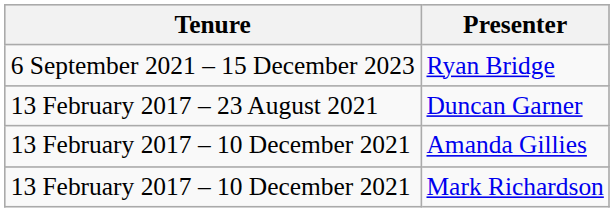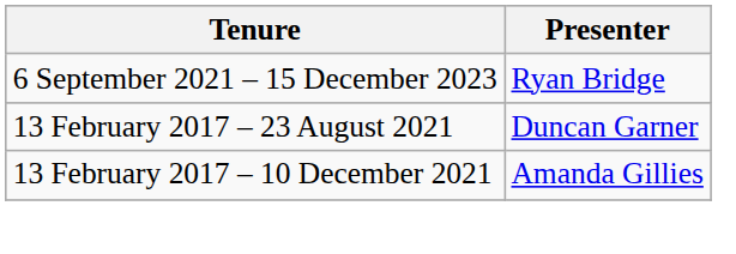- row: 13 February 2017 – 10 December 2021 | Mark Richardson
